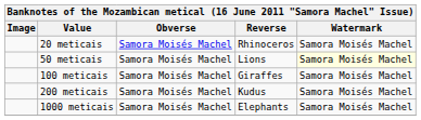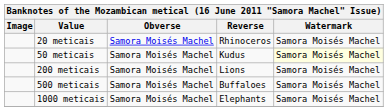50 meticais | Reverse: Lions -> Kudus
- row: 100 meticais | Samora Moisés Machel | Giraffes | Samora Moisés Machel
200 meticais | Reverse: Kudus -> Lions
+ row: 500 meticais | Samora Moisés Machel | Buffaloes | Samora Moisés Machel
